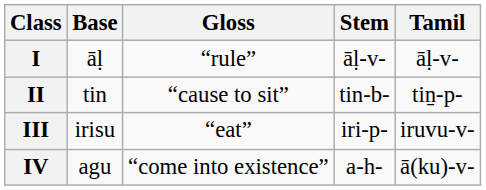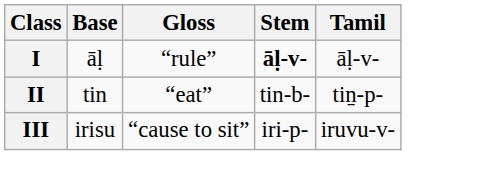I | Stem: normal -> bold
II | Gloss: “cause to sit” -> “eat”
III | Gloss: “eat” -> “cause to sit”
- row: IV | agu | “come into existence” | a-h- | ā(ku)-v-
